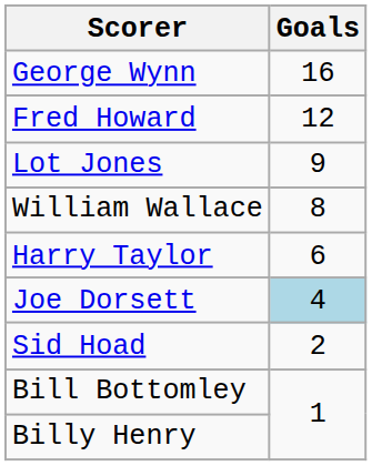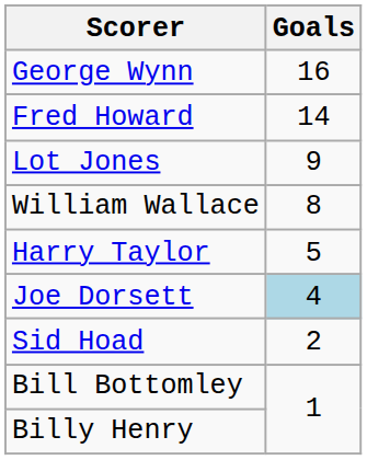Fred Howard | Goals: 12 -> 14
Harry Taylor | Goals: 6 -> 5
